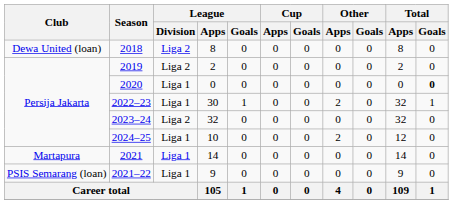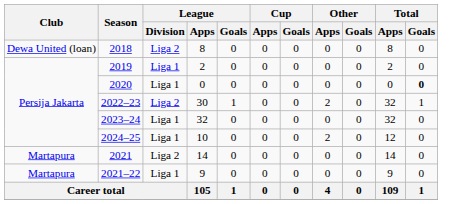2019 | League / Division: Liga 2 -> Liga 1
2022–23 | League / Division: Liga 1 -> Liga 2
2023–24 | League / Division: Liga 2 -> Liga 1
2021 | League / Division: Liga 1 -> Liga 2
2021–22 | Club: PSIS Semarang (loan) -> Martapura
